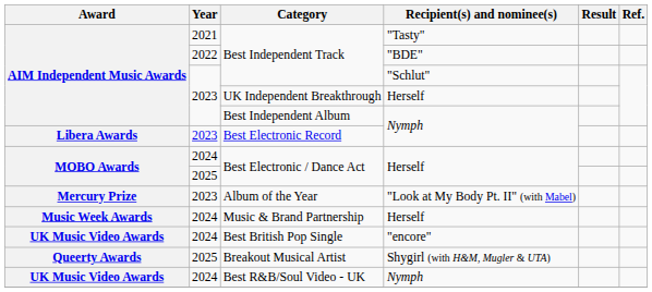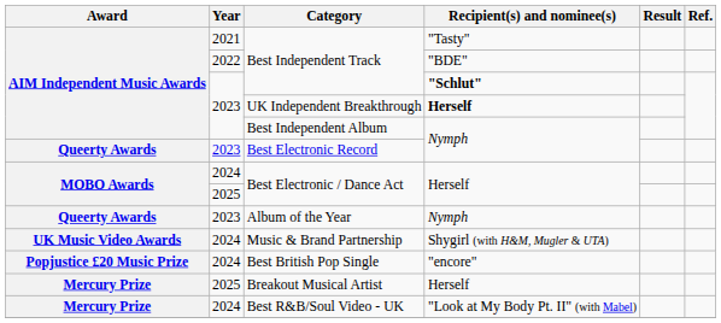2023 / Best Independent Track | Recipient(s) and nominee(s): normal -> bold
UK Independent Breakthrough | Recipient(s) and nominee(s): normal -> bold
Best Electronic Record | Award: Libera Awards -> Queerty Awards
Album of the Year | Award: Mercury Prize -> Queerty Awards
Album of the Year | Recipient(s) and nominee(s): "Look at My Body Pt. II" (with Mabel) -> Nymph
Music & Brand Partnership | Award: Music Week Awards -> UK Music Video Awards
Music & Brand Partnership | Recipient(s) and nominee(s): Herself -> Shygirl (with H&M, Mugler & UTA)
Best British Pop Single | Award: UK Music Video Awards -> Popjustice £20 Music Prize
Breakout Musical Artist | Award: Queerty Awards -> Mercury Prize
Breakout Musical Artist | Recipient(s) and nominee(s): Shygirl (with H&M, Mugler & UTA) -> Herself
Best R&B/Soul Video - UK | Award: UK Music Video Awards -> Mercury Prize
Best R&B/Soul Video - UK | Recipient(s) and nominee(s): Nymph -> "Look at My Body Pt. II" (with Mabel)
